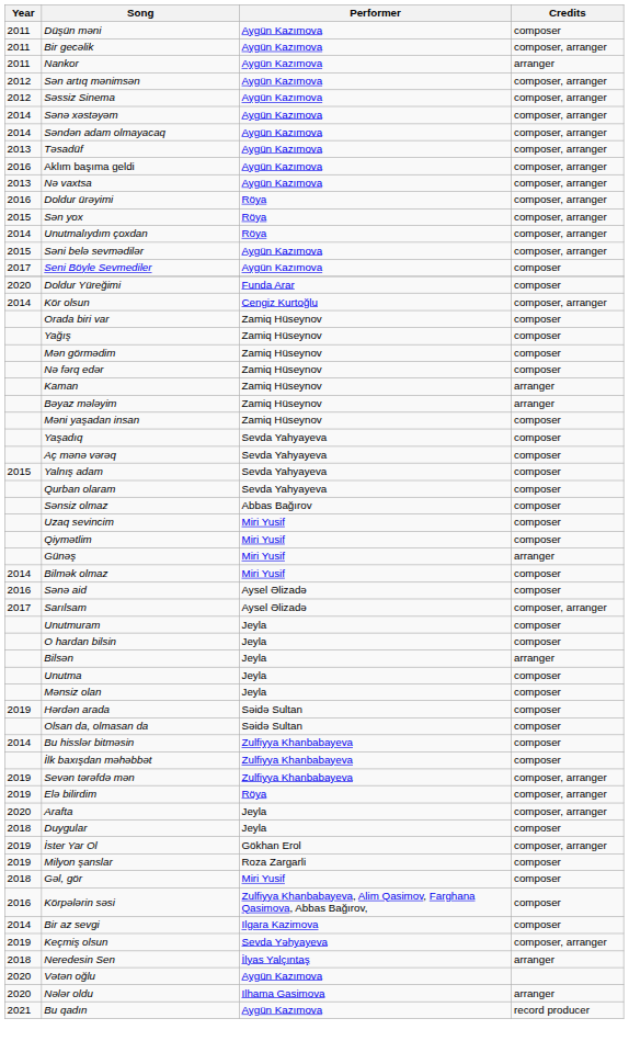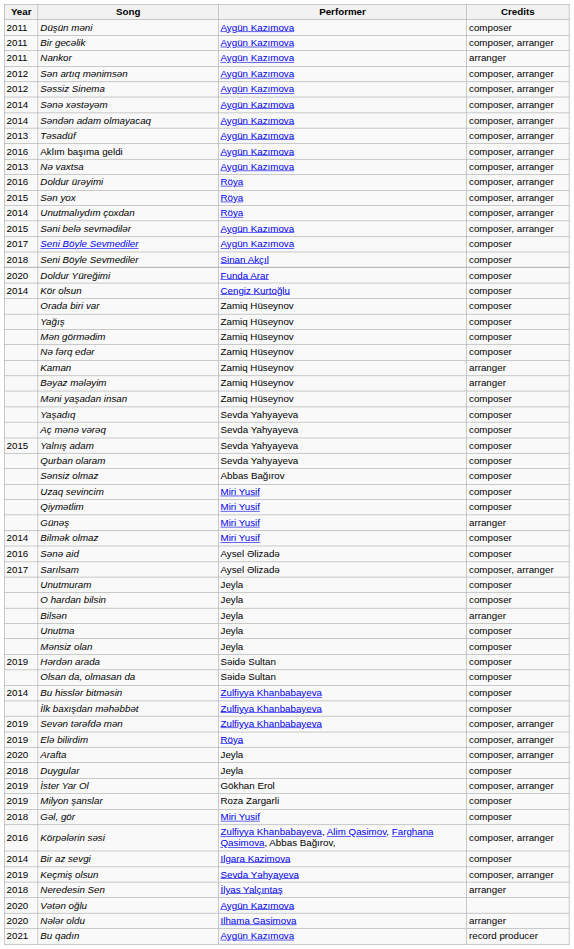+ row: 2018 | Seni Böyle Sevmediler | Sinan Akçıl | composer
Kör olsun | Credits: composer, arranger -> composer
Körpələrin səsi | Credits: composer -> composer, arranger
